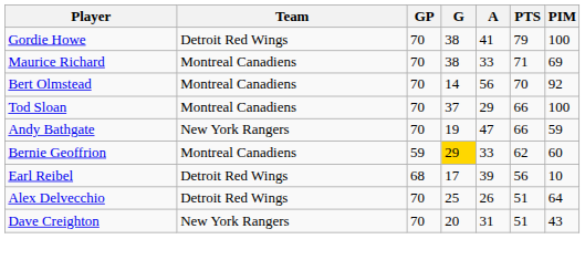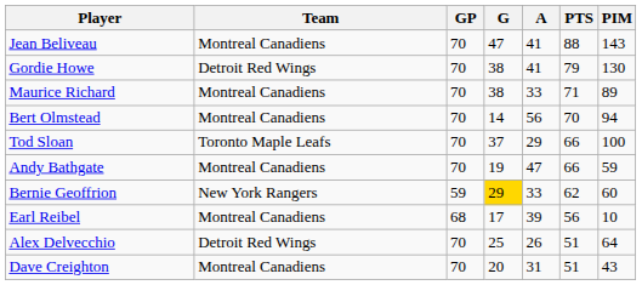+ row: Jean Beliveau | Montreal Canadiens | 70 | 47 | 41 | 88 | 143
Gordie Howe | PIM: 100 -> 130
Maurice Richard | PIM: 69 -> 89
Bert Olmstead | PIM: 92 -> 94
Tod Sloan | Team: Montreal Canadiens -> Toronto Maple Leafs
Andy Bathgate | Team: New York Rangers -> Montreal Canadiens
Bernie Geoffrion | Team: Montreal Canadiens -> New York Rangers
Earl Reibel | Team: Detroit Red Wings -> Montreal Canadiens
Dave Creighton | Team: New York Rangers -> Montreal Canadiens
